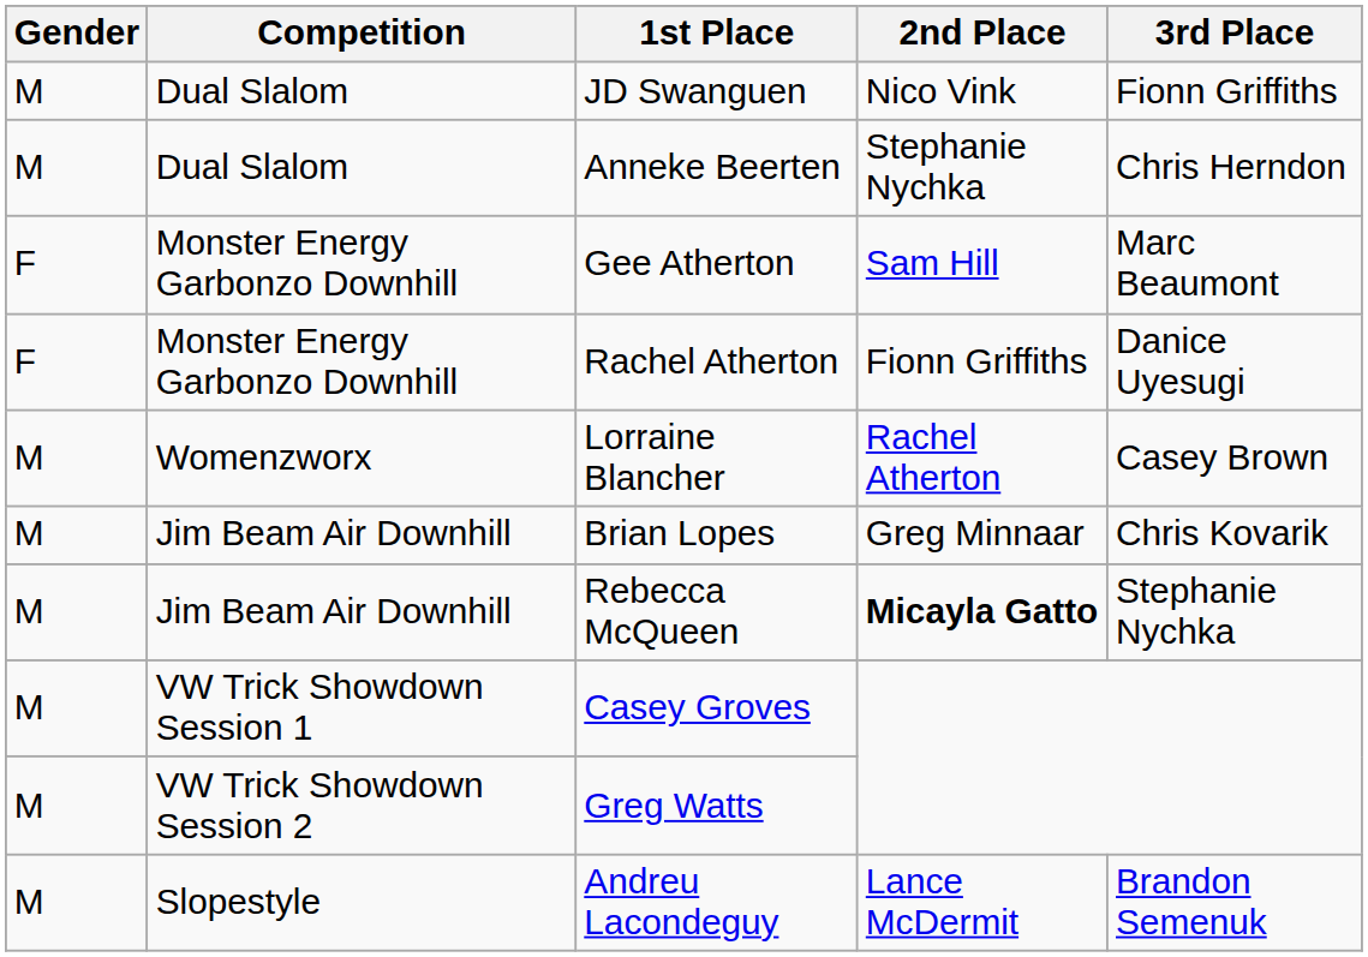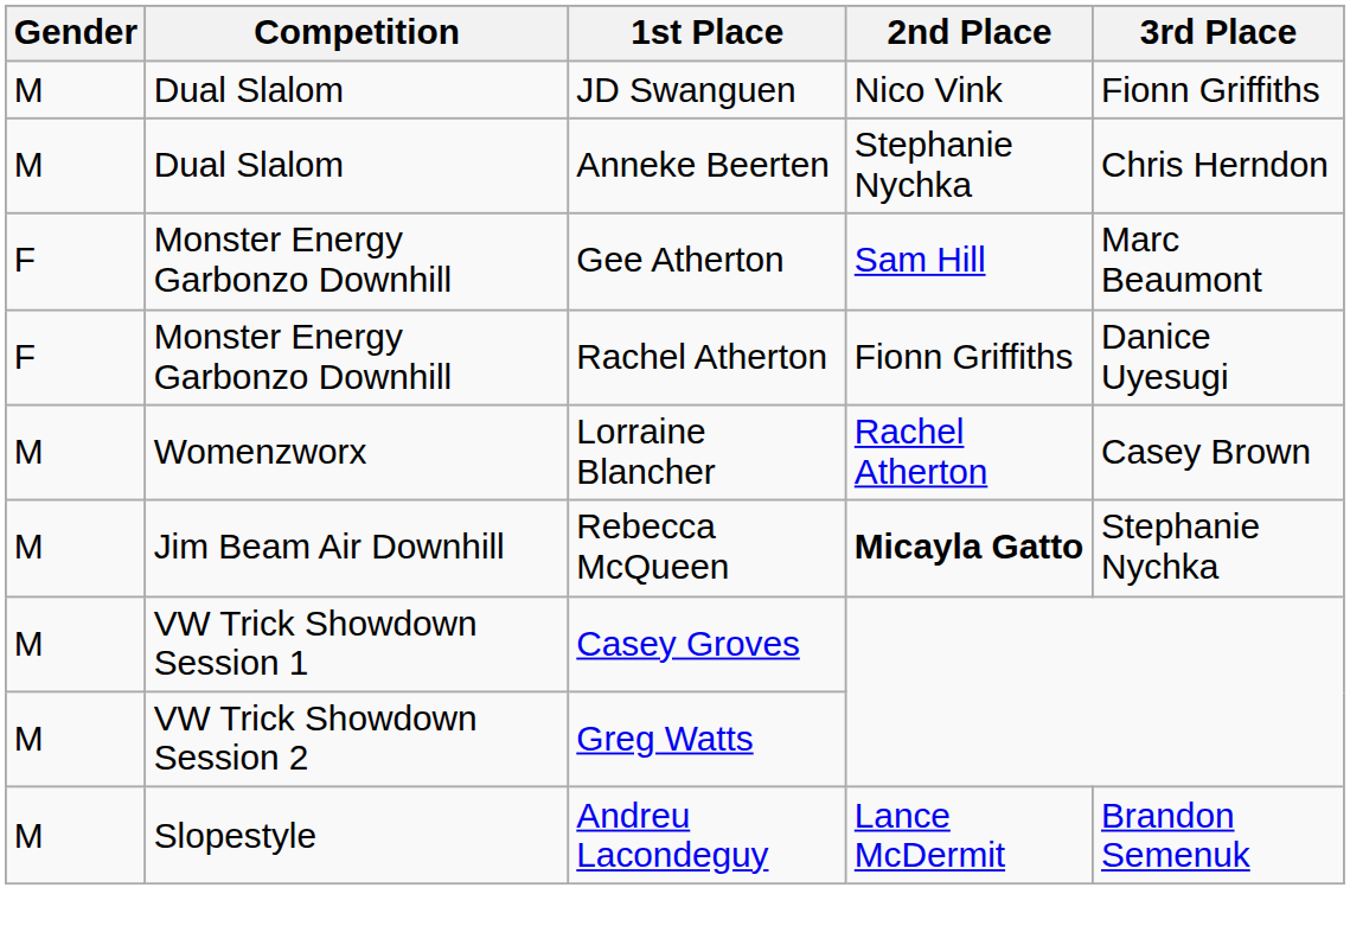- row: M | Jim Beam Air Downhill | Brian Lopes | Greg Minnaar | Chris Kovarik
